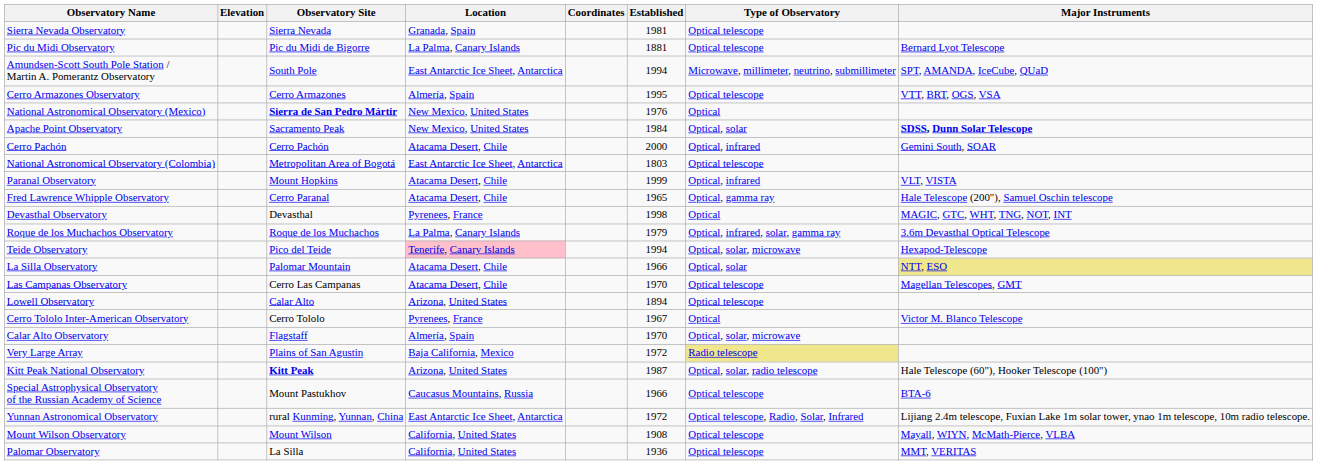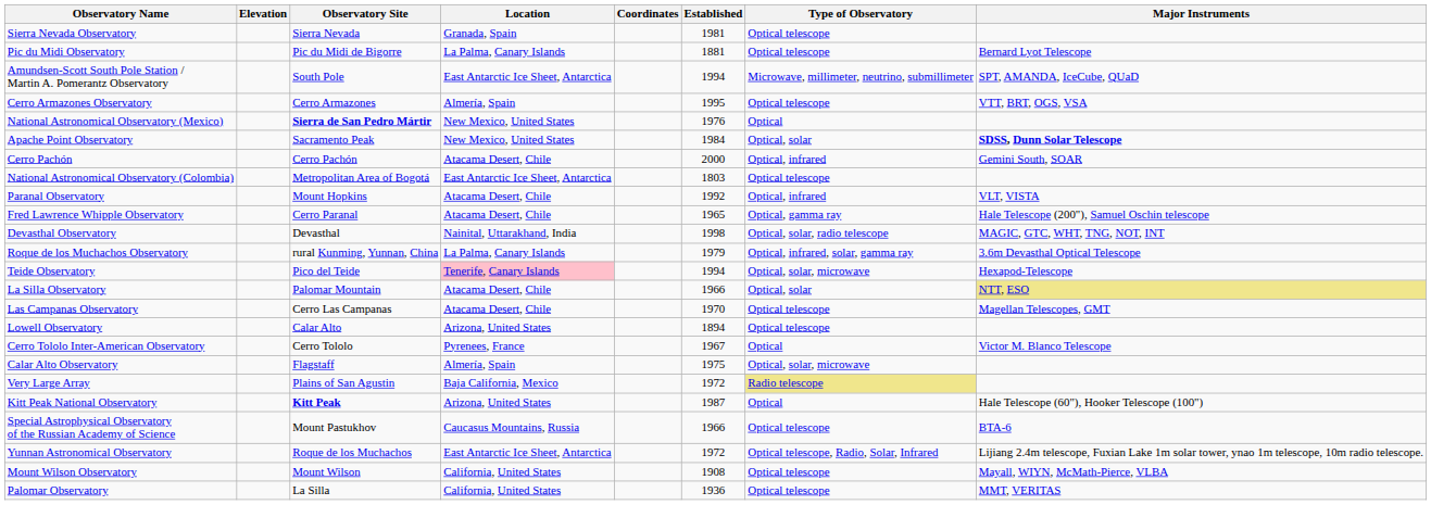Paranal Observatory | Established: 1999 -> 1992
Devasthal Observatory | Location: Pyrenees, France -> Nainital, Uttarakhand, India
Devasthal Observatory | Type of Observatory: Optical -> Optical, solar, radio telescope
Roque de los Muchachos Observatory | Observatory Site: Roque de los Muchachos -> rural Kunming, Yunnan, China
Calar Alto Observatory | Established: 1970 -> 1975
Kitt Peak National Observatory | Type of Observatory: Optical, solar, radio telescope -> Optical
Yunnan Astronomical Observatory | Observatory Site: rural Kunming, Yunnan, China -> Roque de los Muchachos
